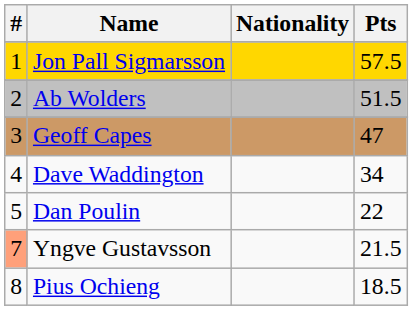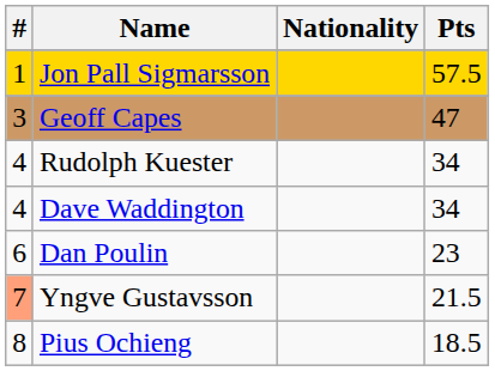- row: 2 | Ab Wolders | 51.5
+ row: 4 | Rudolph Kuester | 34
Dan Poulin | #: 5 -> 6
Dan Poulin | Pts: 22 -> 23
